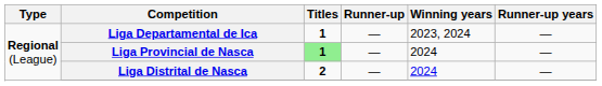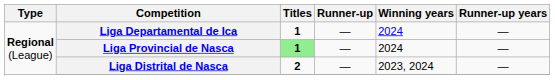Liga Departamental de Ica | Winning years: 2023, 2024 -> 2024
Liga Distrital de Nasca | Winning years: 2024 -> 2023, 2024
